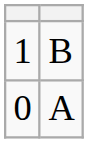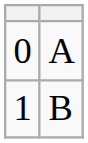rows swapped: 0 <-> 1
